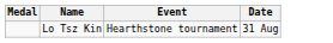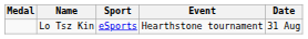+ column: Sport | eSports
